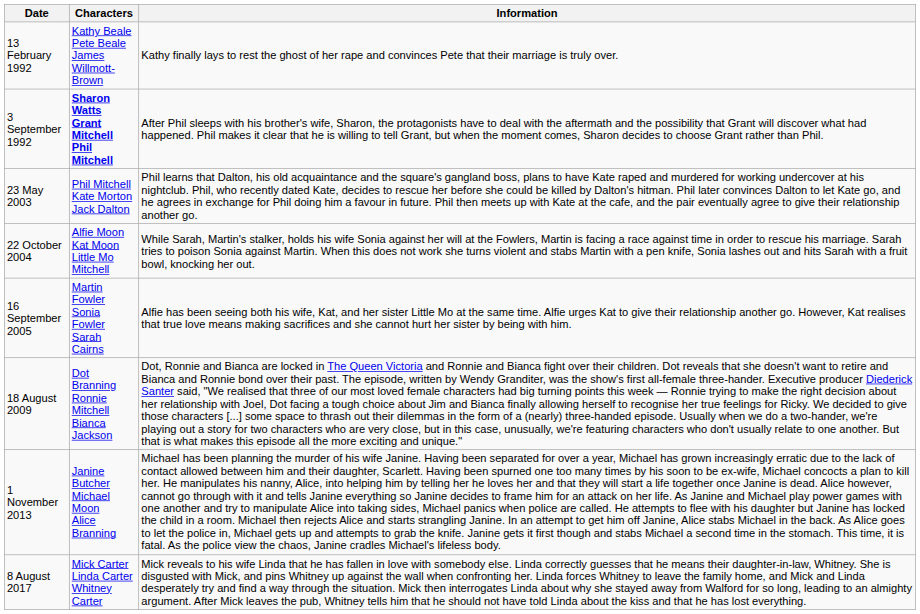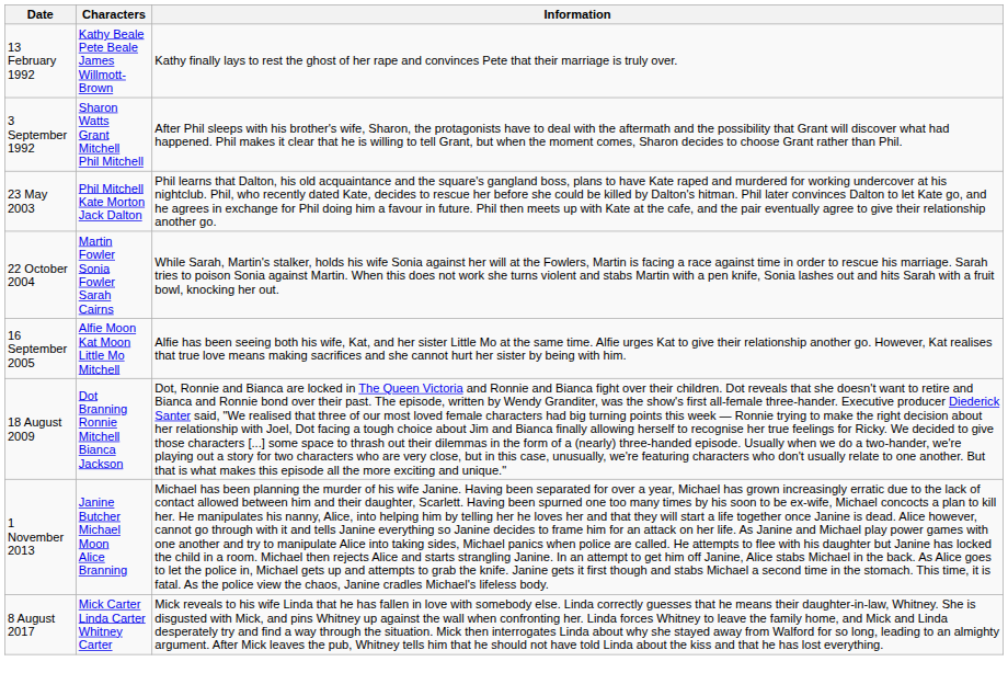3 September 1992 | Characters: bold -> normal
22 October 2004 | Characters: Alfie Moon Kat Moon Little Mo Mitchell -> Martin Fowler Sonia Fowler Sarah Cairns
16 September 2005 | Characters: Martin Fowler Sonia Fowler Sarah Cairns -> Alfie Moon Kat Moon Little Mo Mitchell
